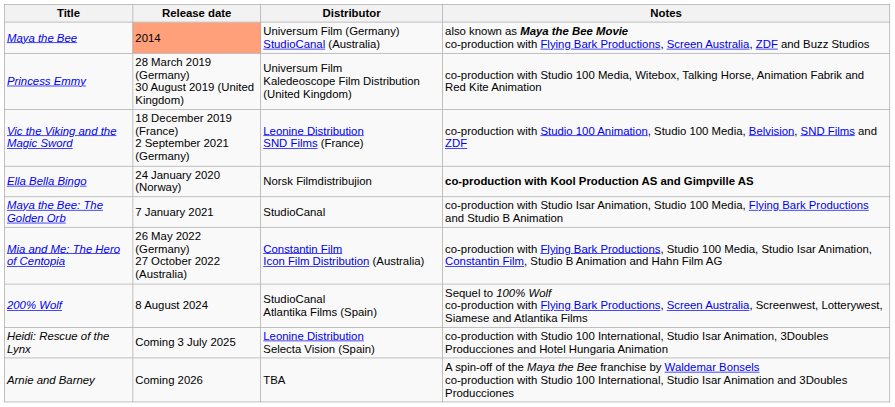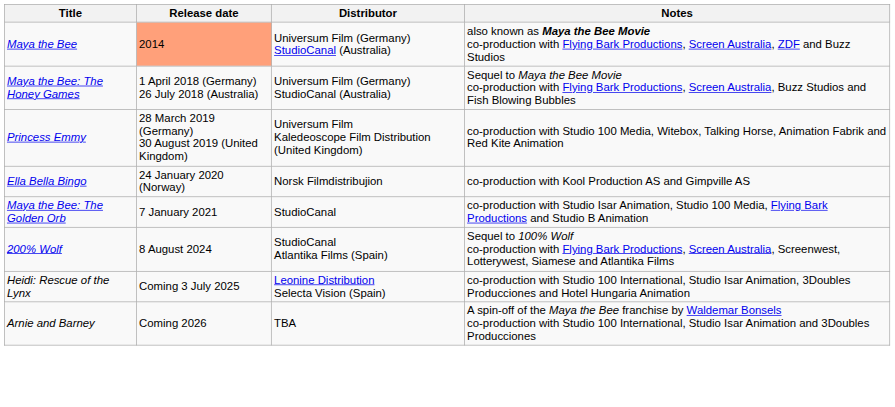+ row: Maya the Bee: The Honey Games | 1 April 2018 (Germany) 26 July 2018 (Australia) | Universum Film (Germany) StudioCanal (Australia) | Sequel to Maya the Bee Movie co-production with Flying Bark Productions, Screen Australia, Buzz Studios and Fish Blowing Bubbles
- row: Vic the Viking and the Magic Sword | 18 December 2019 (France) 2 September 2021 (Germany) | Leonine Distribution SND Films (France) | co-production with Studio 100 Animation, Studio 100 Media, Belvision, SND Films and ZDF
Ella Bella Bingo | Notes: bold -> normal
- row: Mia and Me: The Hero of Centopia | 26 May 2022 (Germany) 27 October 2022 (Australia) | Constantin Film Icon Film Distribution (Australia) | co-production with Flying Bark Productions, Studio 100 Media, Studio Isar Animation, Constantin Film, Studio B Animation and Hahn Film AG
